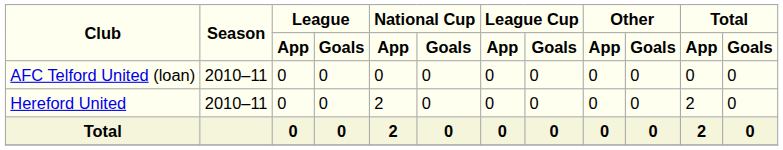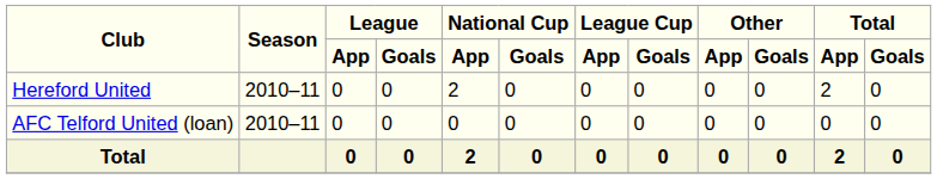rows swapped: Hereford United <-> AFC Telford United (loan)
